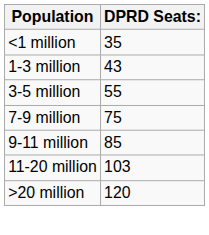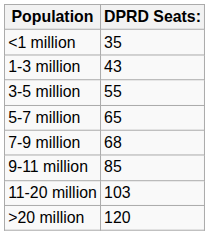+ row: 5-7 million | 65
7-9 million | DPRD Seats:: 75 -> 68
